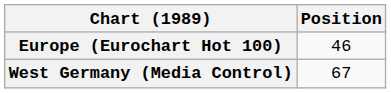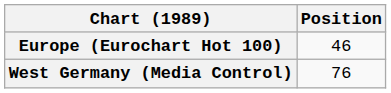West Germany (Media Control) | Position: 67 -> 76
